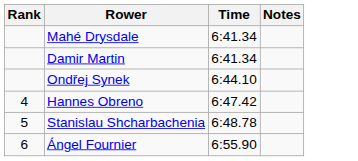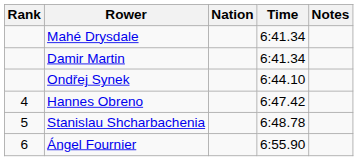+ column: Nation
